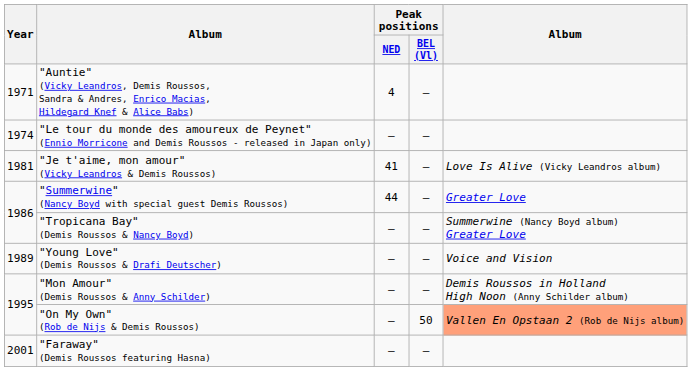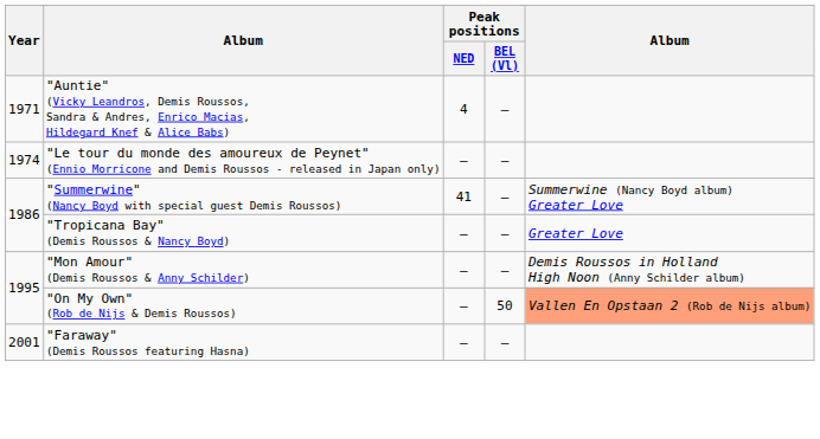- row: 1981 | "Je t'aime, mon amour" (Vicky Leandros & Demis Roussos) | 41 | — | Love Is Alive (Vicky Leandros album)
"Summerwine" (Nancy Boyd with special guest Demis Roussos) | Peak positions / NED: 44 -> 41
"Summerwine" (Nancy Boyd with special guest Demis Roussos) | column 5: Greater Love -> Summerwine (Nancy Boyd album) Greater Love
"Tropicana Bay" (Demis Roussos & Nancy Boyd) | column 5: Summerwine (Nancy Boyd album) Greater Love -> Greater Love
- row: 1989 | "Young Love" (Demis Roussos & Drafi Deutscher) | — | — | Voice and Vision
